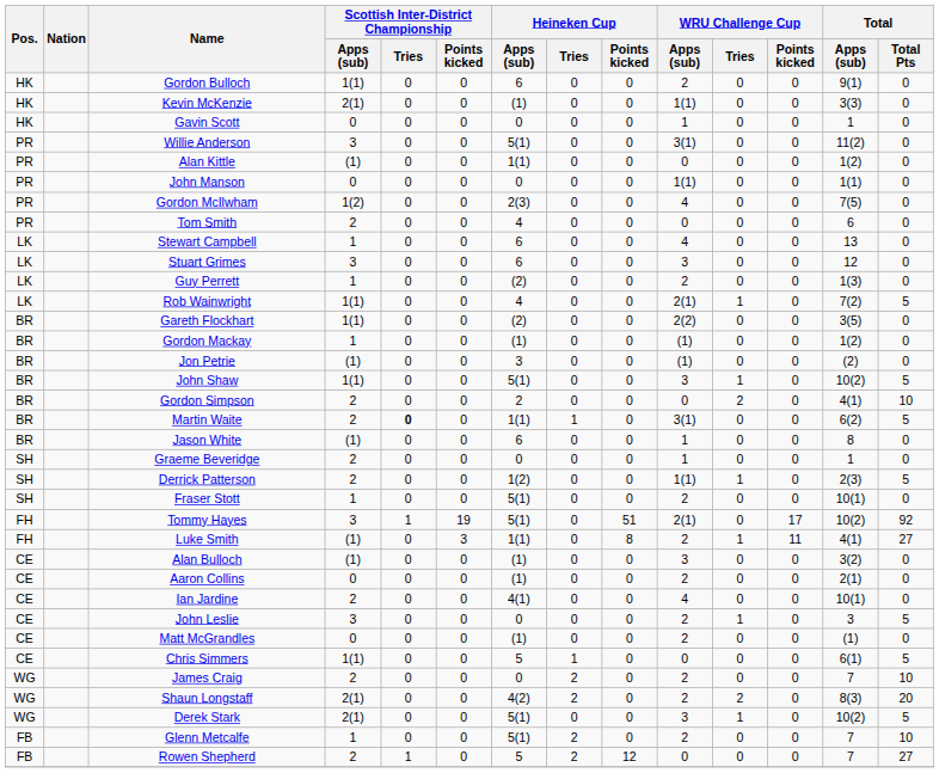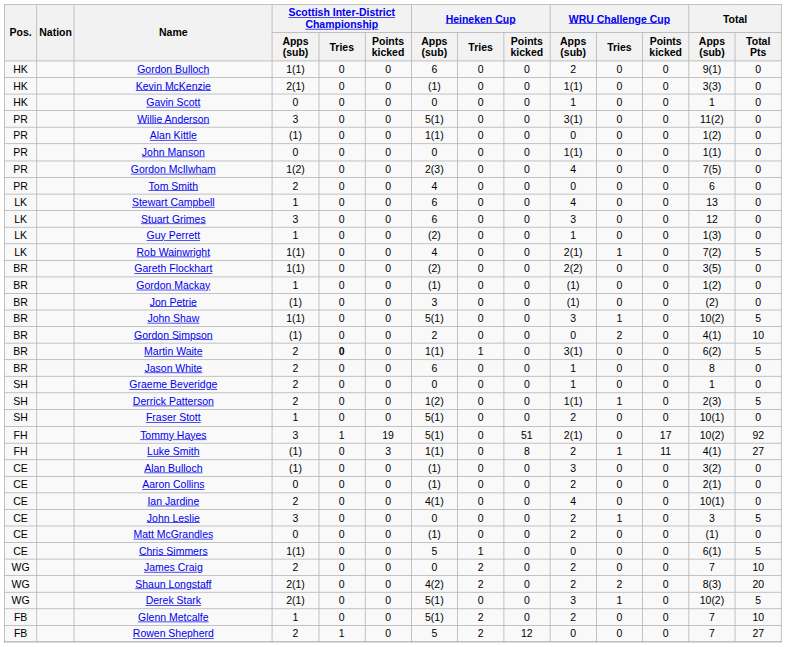Guy Perrett | WRU Challenge Cup / Apps (sub): 2 -> 1
Gordon Simpson | Scottish Inter-District Championship / Apps (sub): 2 -> (1)
Jason White | Scottish Inter-District Championship / Apps (sub): (1) -> 2
